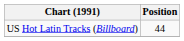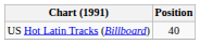US Hot Latin Tracks (Billboard) | Position: 44 -> 40
